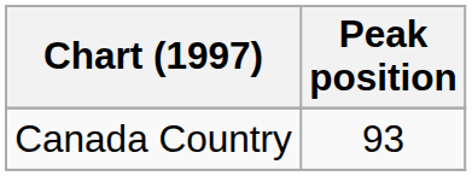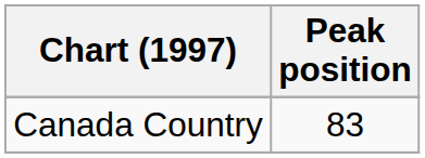Canada Country | Peak position: 93 -> 83
